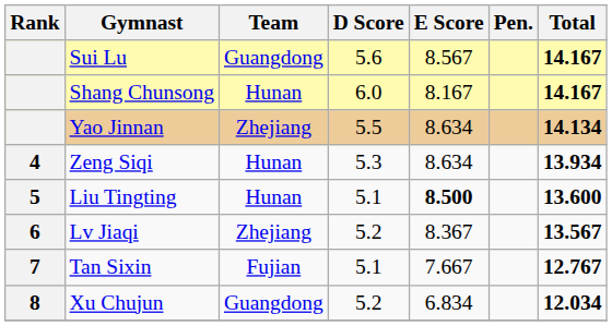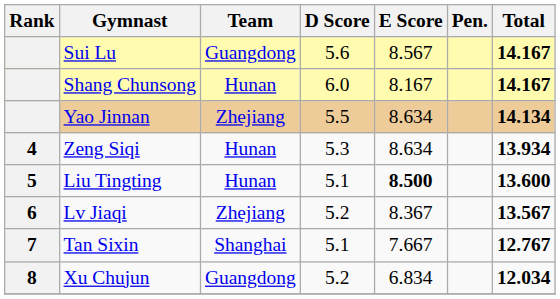Tan Sixin | Team: Fujian -> Shanghai
